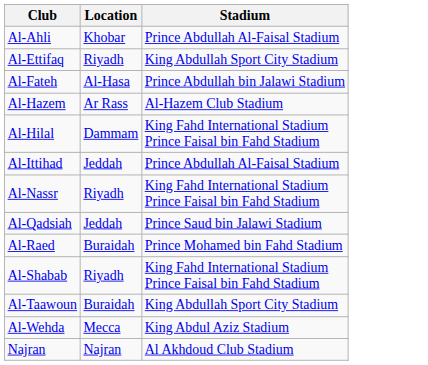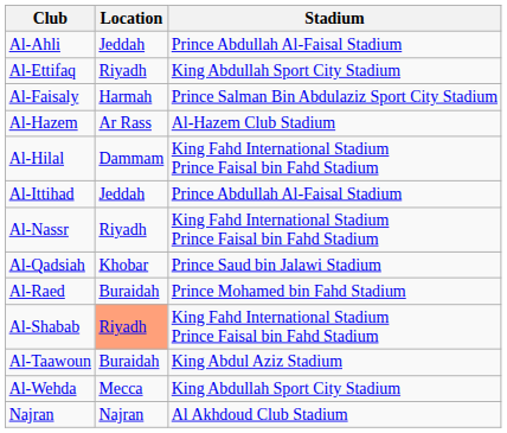Al-Ahli | Location: Khobar -> Jeddah
+ row: Al-Faisaly | Harmah | Prince Salman Bin Abdulaziz Sport City Stadium
- row: Al-Fateh | Al-Hasa | Prince Abdullah bin Jalawi Stadium
Al-Qadsiah | Location: Jeddah -> Khobar
Al-Shabab | Location: no background -> lightsalmon background
Al-Taawoun | Stadium: King Abdullah Sport City Stadium -> King Abdul Aziz Stadium
Al-Wehda | Stadium: King Abdul Aziz Stadium -> King Abdullah Sport City Stadium
